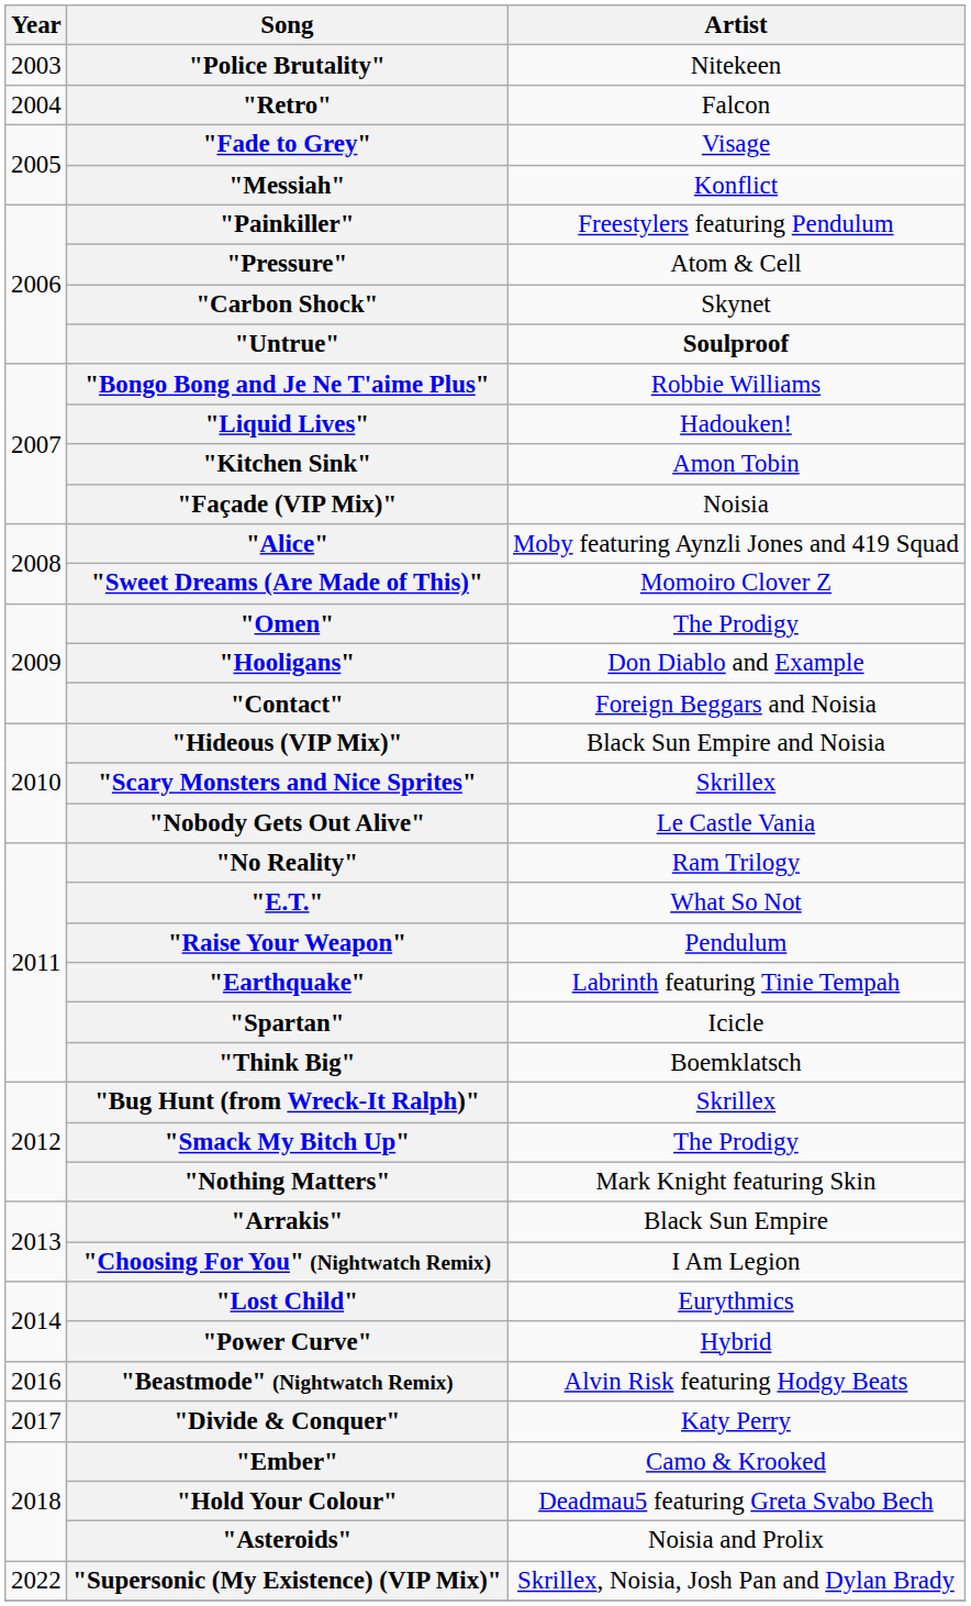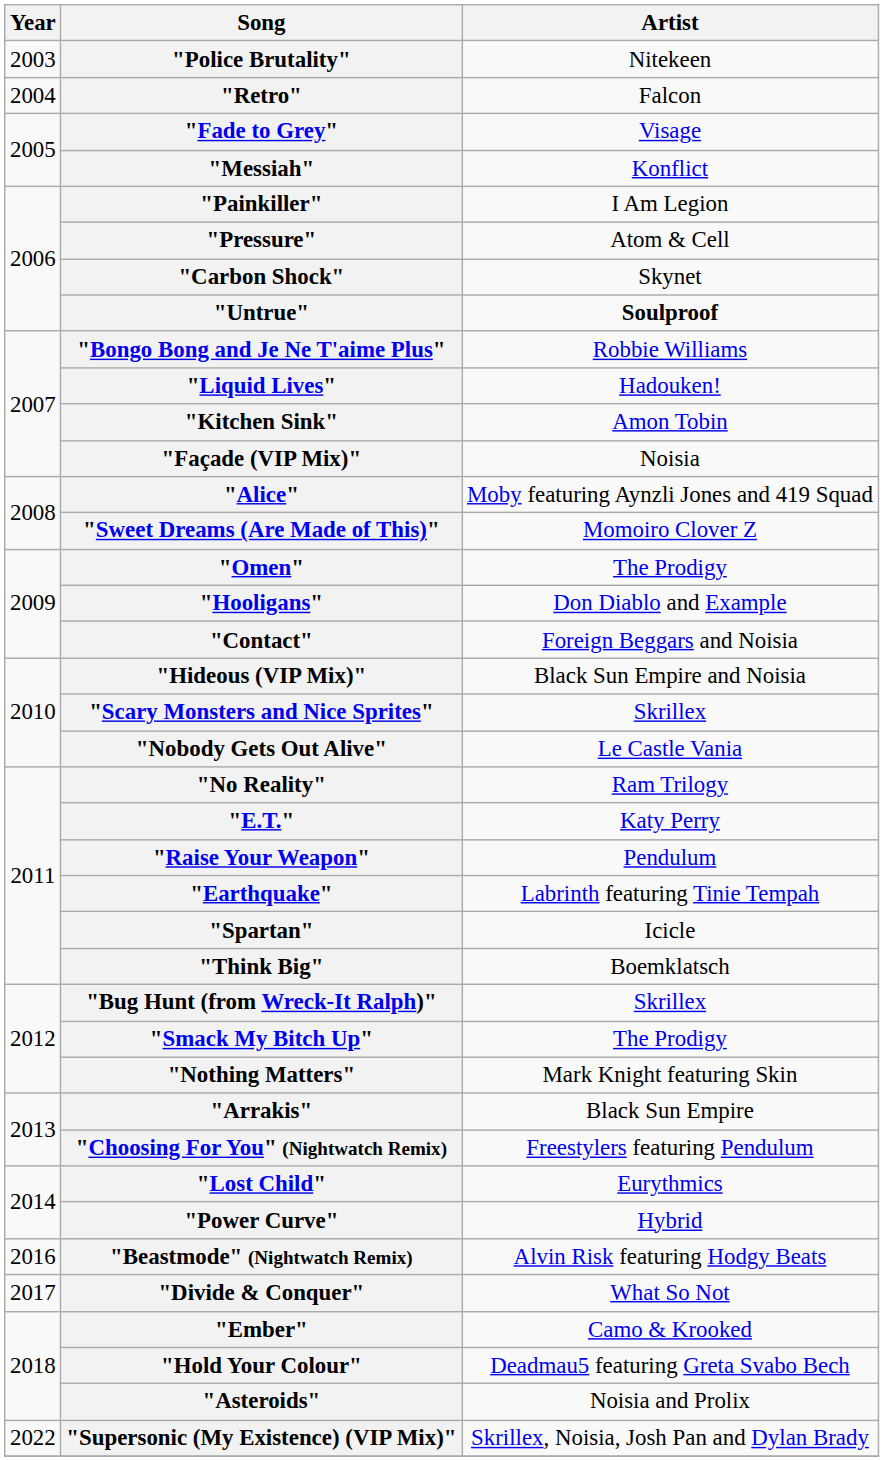"Painkiller" | Artist: Freestylers featuring Pendulum -> I Am Legion
"E.T." | Artist: What So Not -> Katy Perry
"Choosing For You" (Nightwatch Remix) | Artist: I Am Legion -> Freestylers featuring Pendulum
"Divide & Conquer" | Artist: Katy Perry -> What So Not
